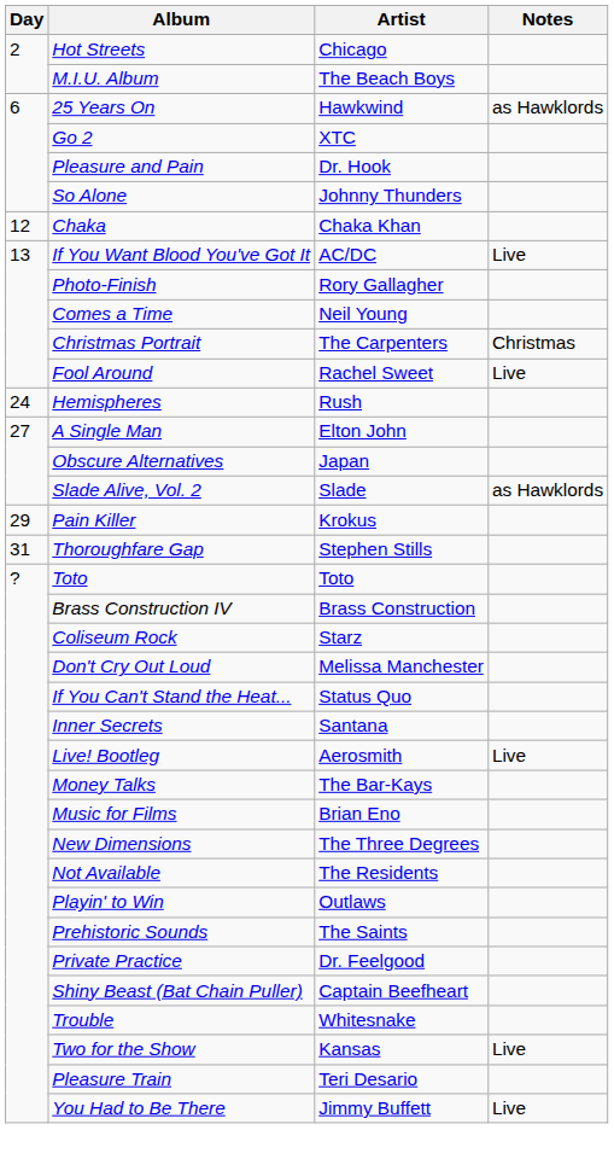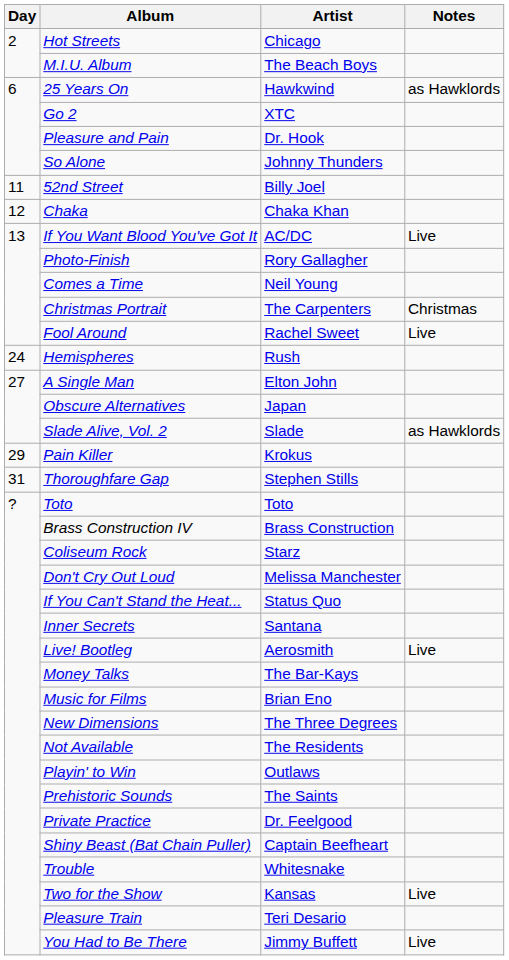+ row: 11 | 52nd Street | Billy Joel
